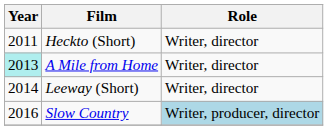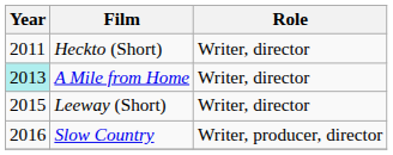Leeway (Short) | Year: 2014 -> 2015
Slow Country | Role: lightblue background -> no background
